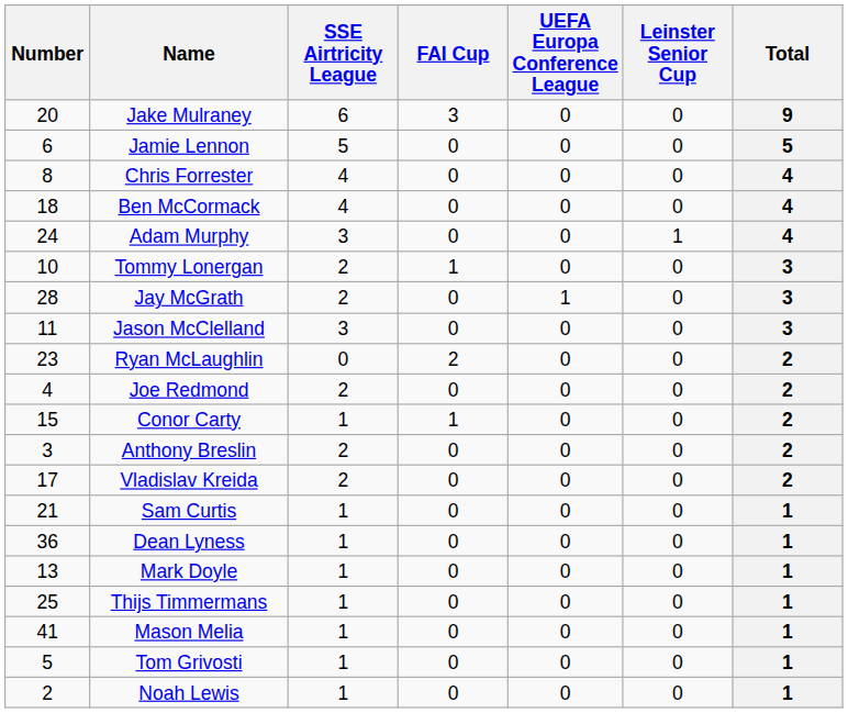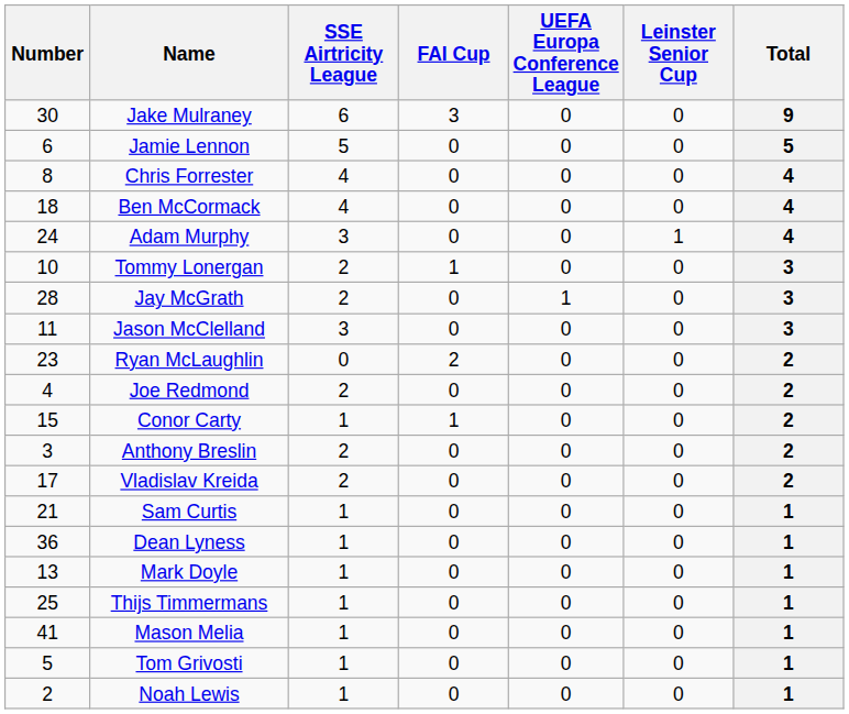Jake Mulraney | Number: 20 -> 30
